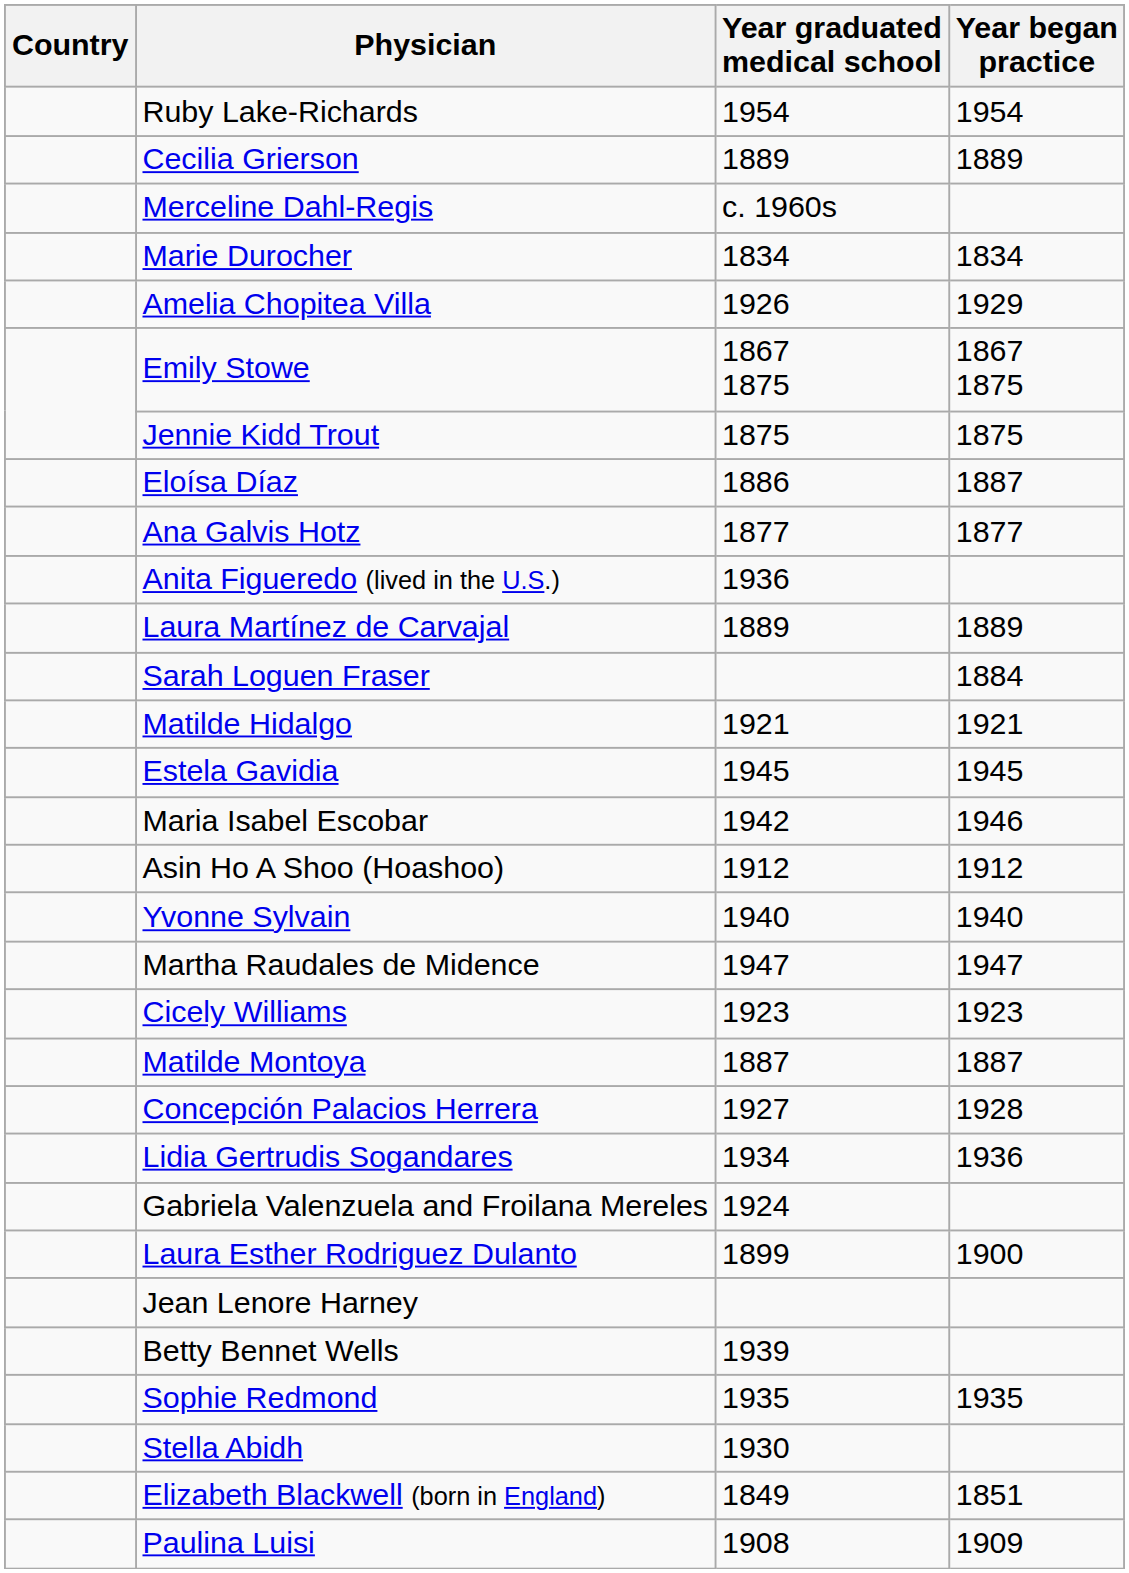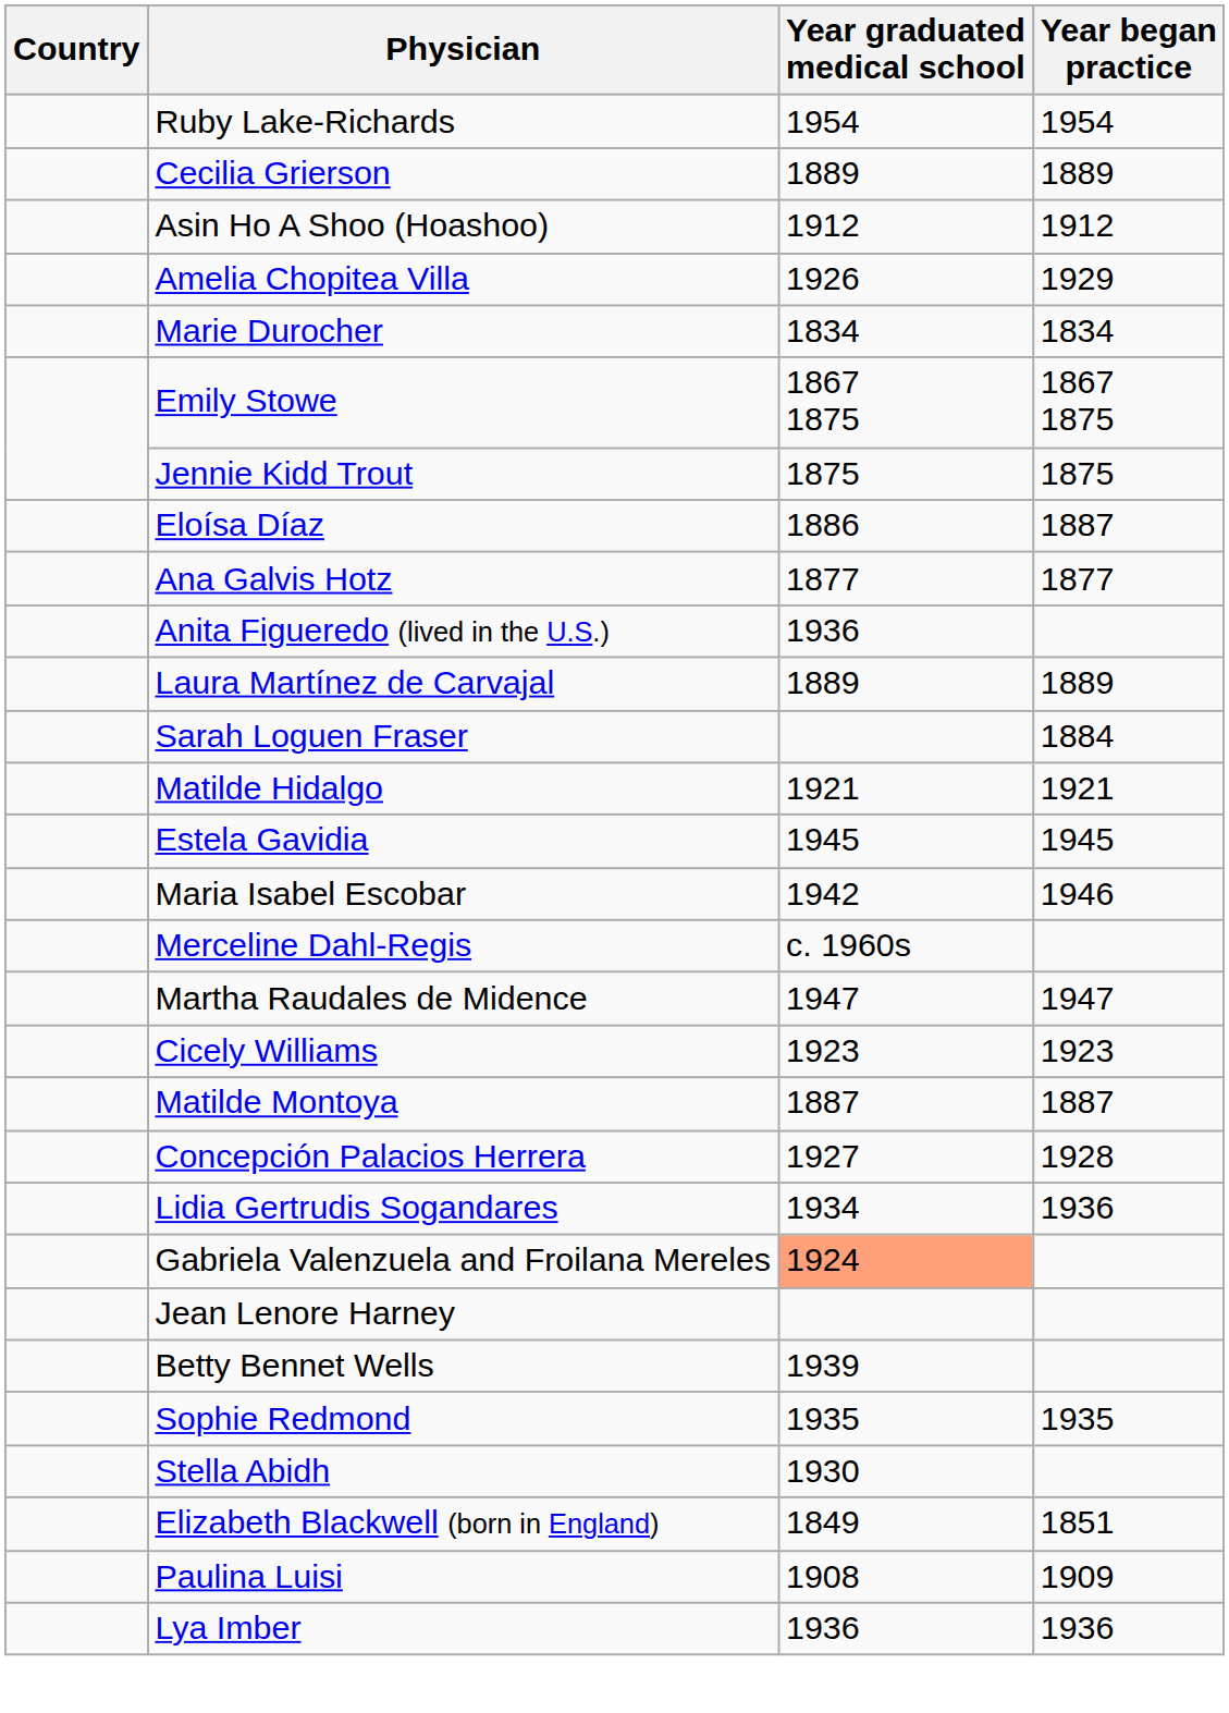rows swapped: Merceline Dahl-Regis <-> Asin Ho A Shoo (Hoashoo)
rows swapped: Amelia Chopitea Villa <-> Marie Durocher
- row: Yvonne Sylvain | 1940 | 1940
Gabriela Valenzuela and Froilana Mereles | Year graduated medical school: no background -> lightsalmon background
- row: Laura Esther Rodriguez Dulanto | 1899 | 1900
+ row: Lya Imber | 1936 | 1936
